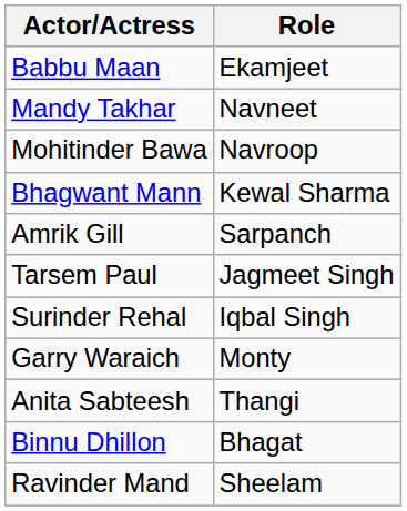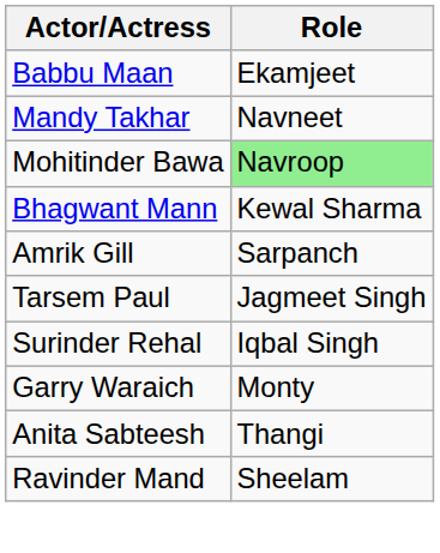Mohitinder Bawa | Role: no background -> lightgreen background
- row: Binnu Dhillon | Bhagat
